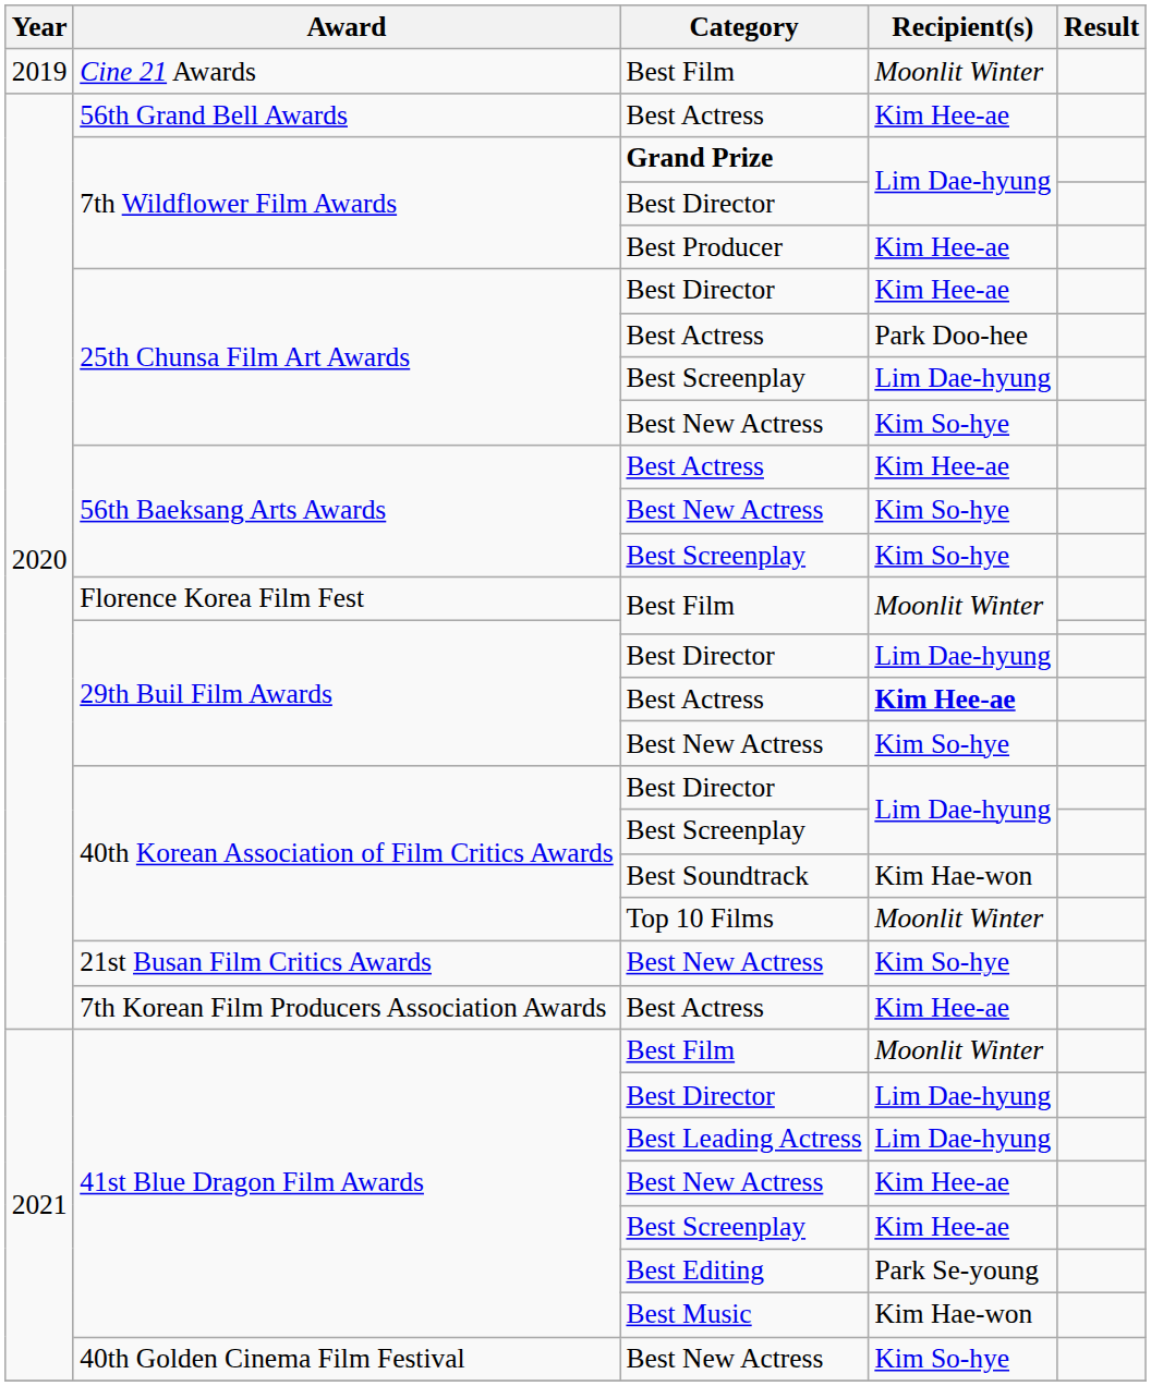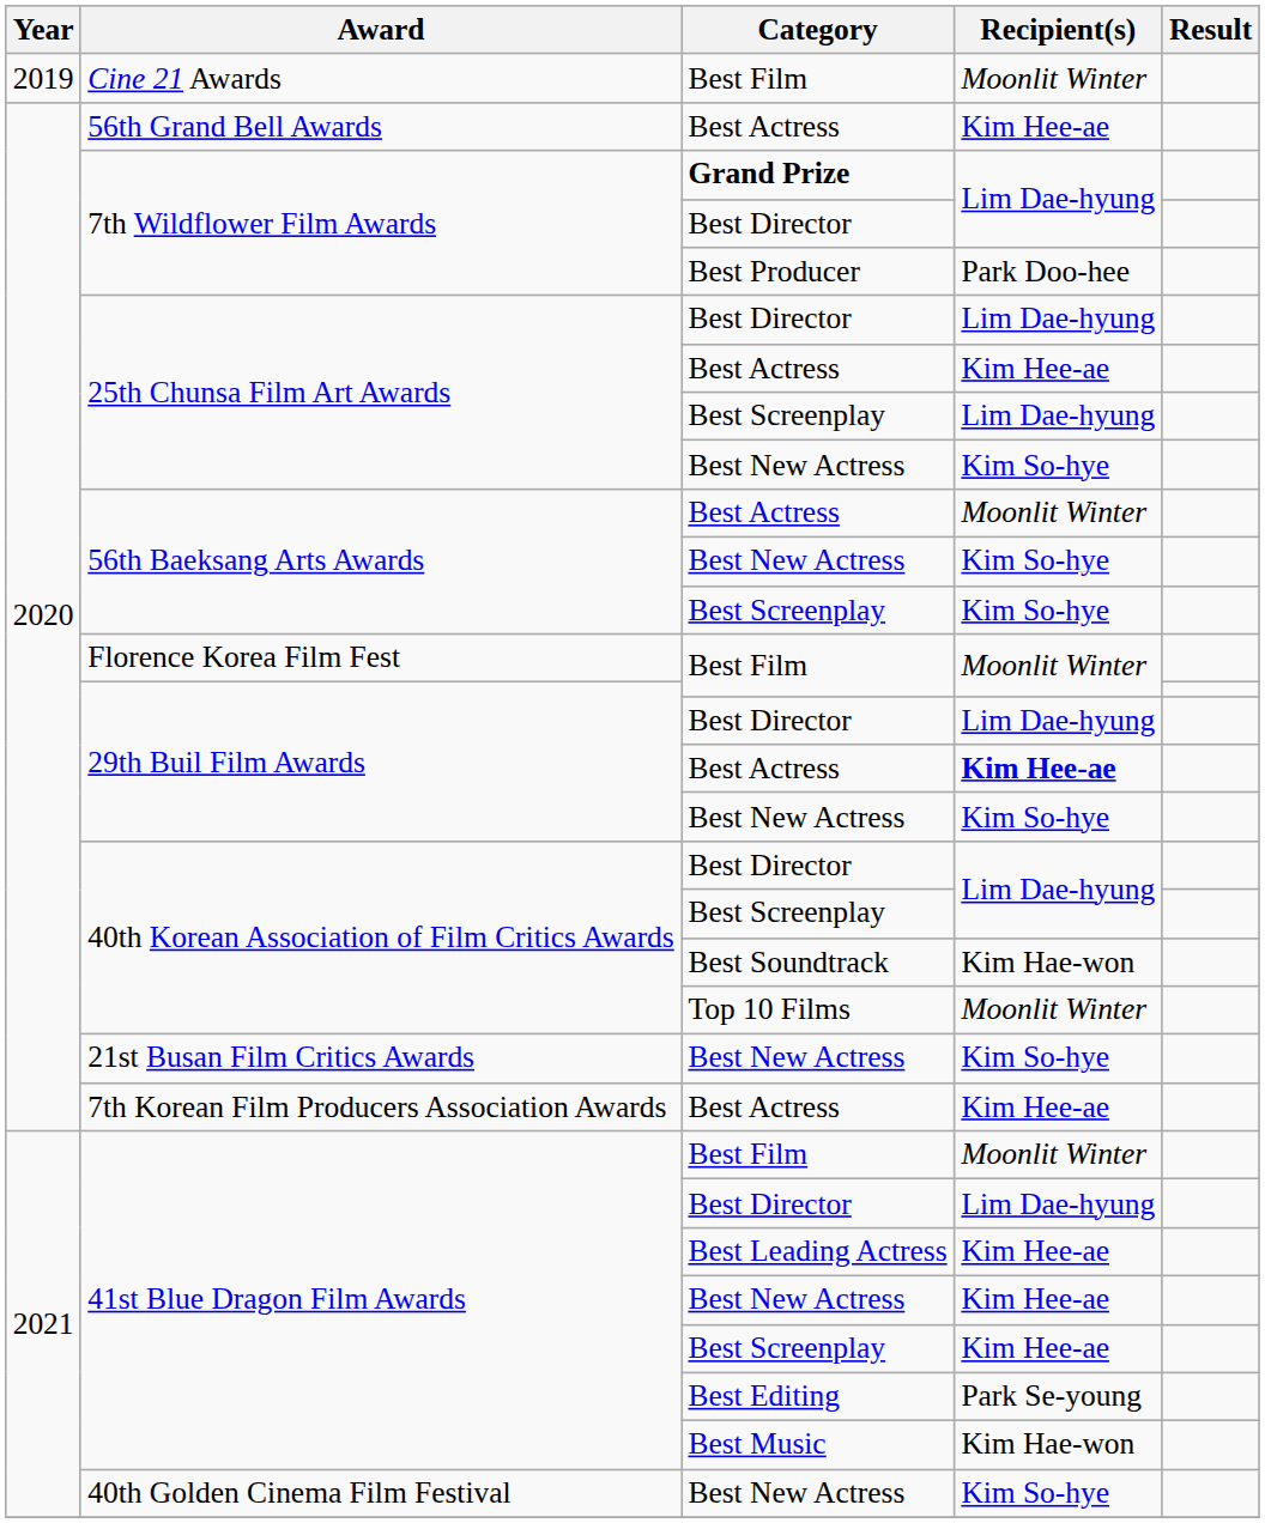7th Wildflower Film Awards / Best Producer | Recipient(s): Kim Hee-ae -> Park Doo-hee
25th Chunsa Film Art Awards / Best Director | Recipient(s): Kim Hee-ae -> Lim Dae-hyung
25th Chunsa Film Art Awards / Best Actress | Recipient(s): Park Doo-hee -> Kim Hee-ae
56th Baeksang Arts Awards / Best Actress | Recipient(s): Kim Hee-ae -> Moonlit Winter
41st Blue Dragon Film Awards / Best Leading Actress | Recipient(s): Lim Dae-hyung -> Kim Hee-ae
